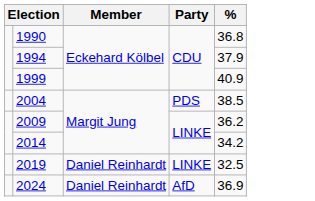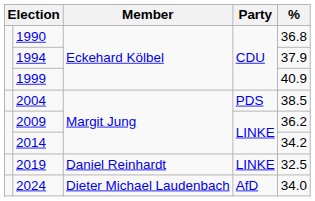2024 | Member: Daniel Reinhardt -> Dieter Michael Laudenbach
2024 | %: 36.9 -> 34.0
